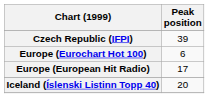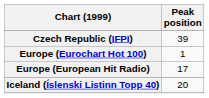Europe (Eurochart Hot 100) | Peak position: 6 -> 1
